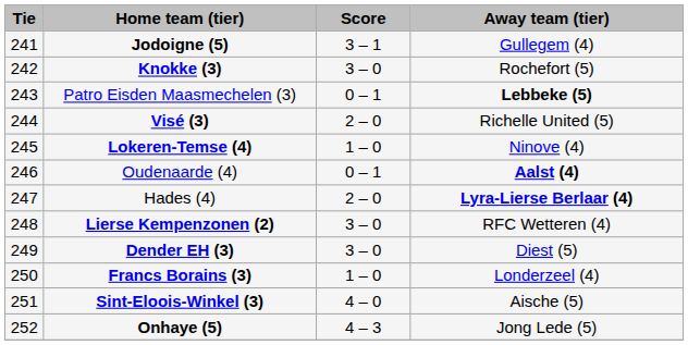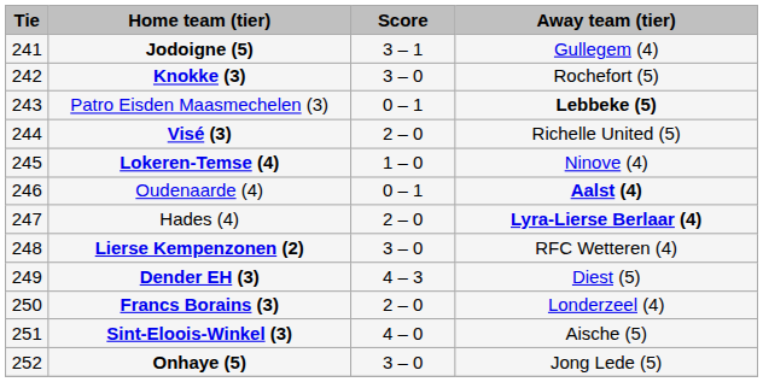Dender EH (3) | Score: 3 – 0 -> 4 – 3
Francs Borains (3) | Score: 1 – 0 -> 2 – 0
Onhaye (5) | Score: 4 – 3 -> 3 – 0
